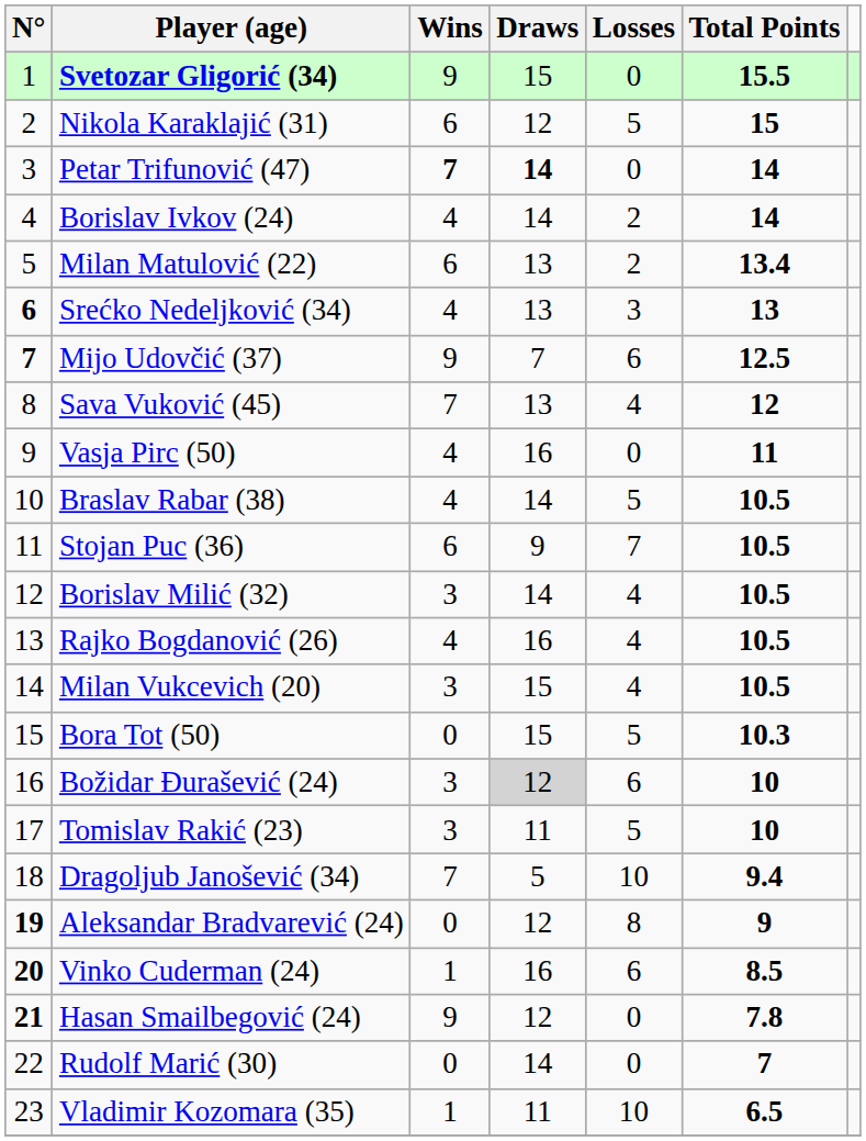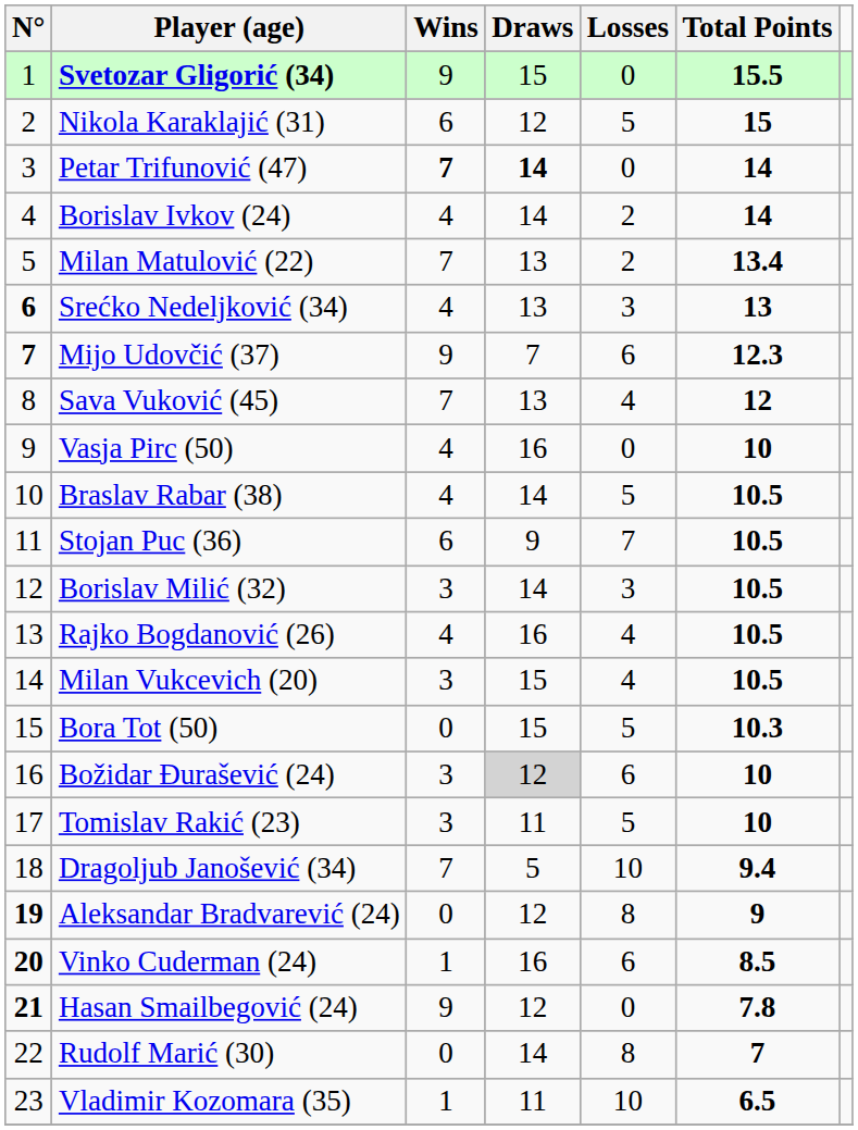Milan Matulović (22) | Wins: 6 -> 7
Mijo Udovčić (37) | Total Points: 12.5 -> 12.3
Vasja Pirc (50) | Total Points: 11 -> 10
Borislav Milić (32) | Losses: 4 -> 3
Rudolf Marić (30) | Losses: 0 -> 8
